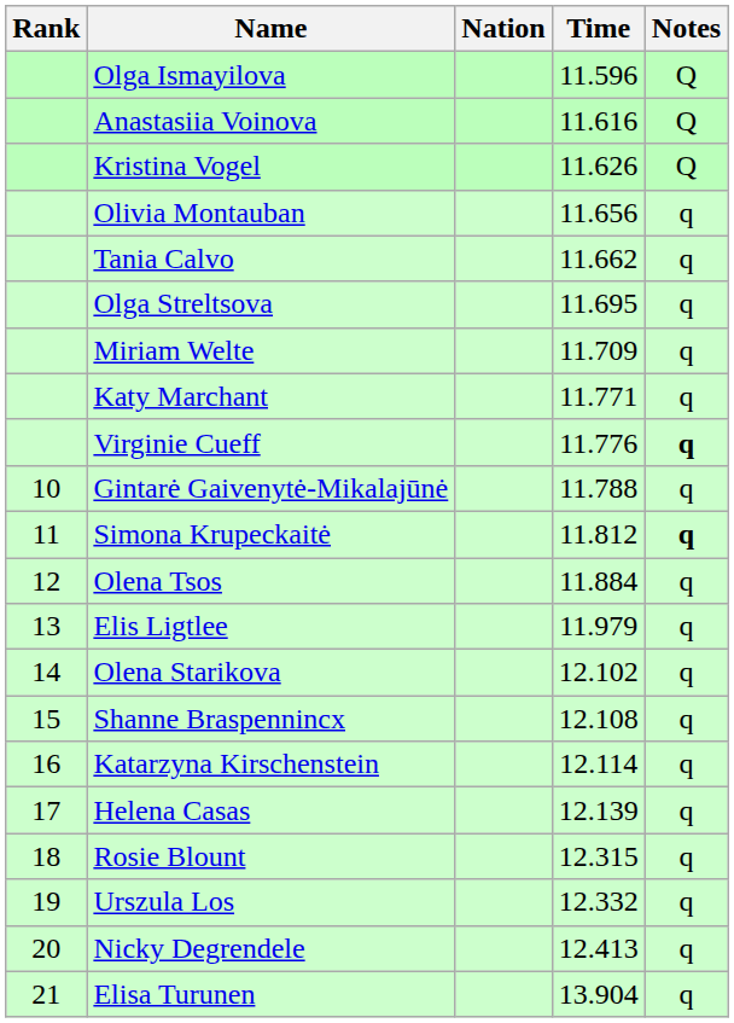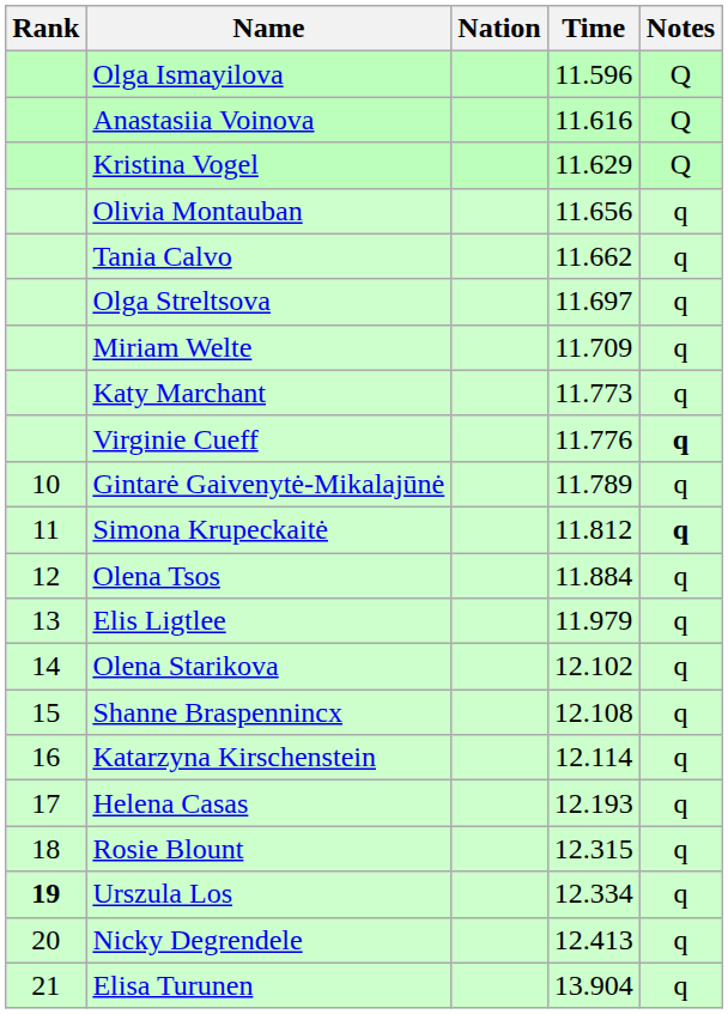Kristina Vogel | Time: 11.626 -> 11.629
Olga Streltsova | Time: 11.695 -> 11.697
Katy Marchant | Time: 11.771 -> 11.773
Gintarė Gaivenytė-Mikalajūnė | Time: 11.788 -> 11.789
Helena Casas | Time: 12.139 -> 12.193
Urszula Los | Rank: normal -> bold
Urszula Los | Time: 12.332 -> 12.334
